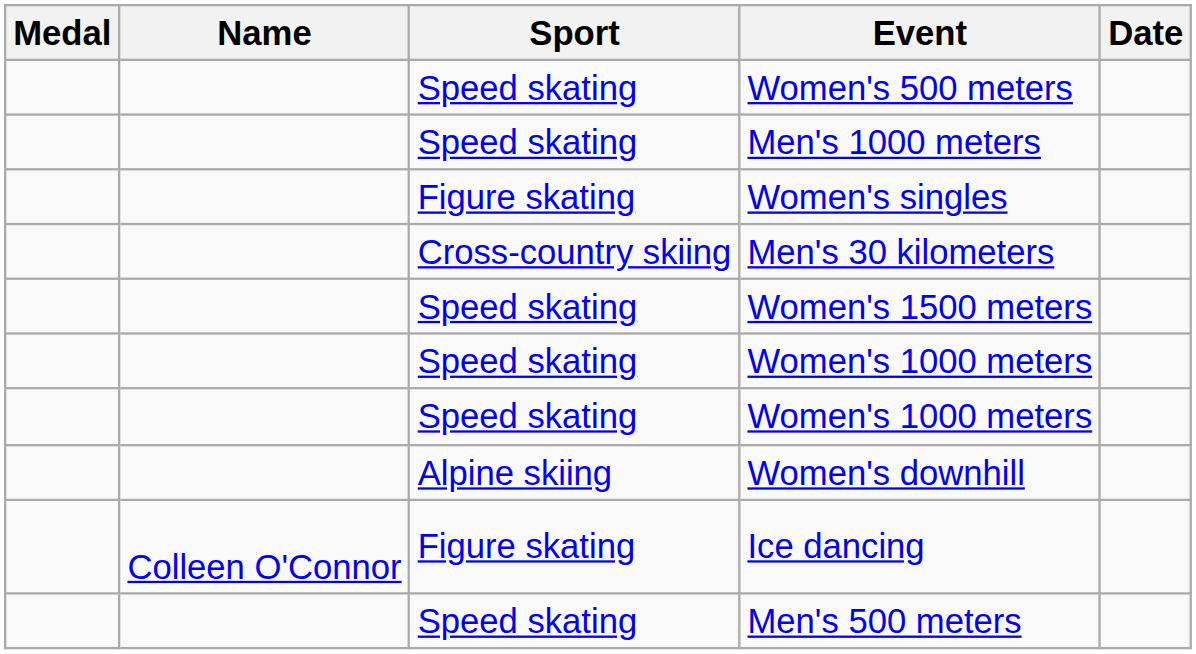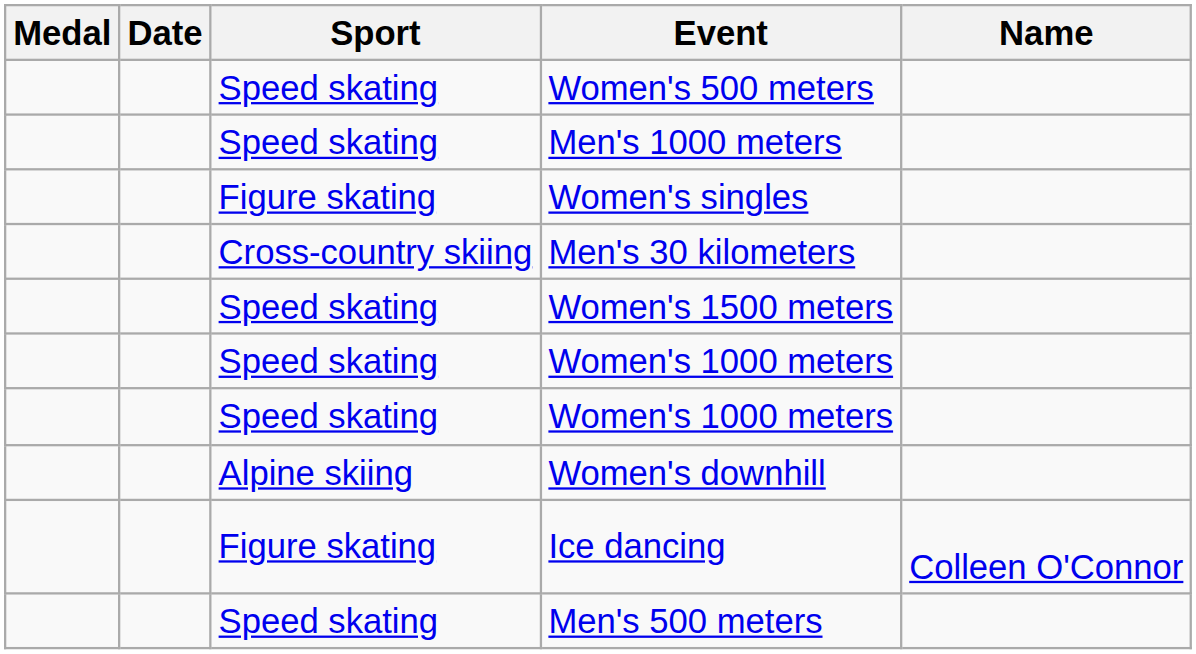columns swapped: Name <-> Date
